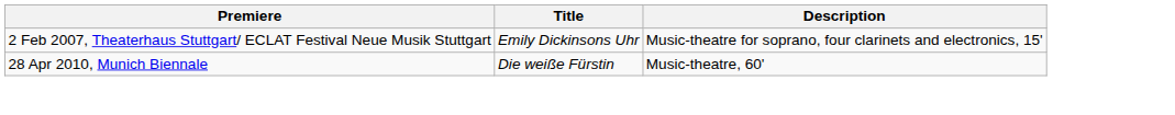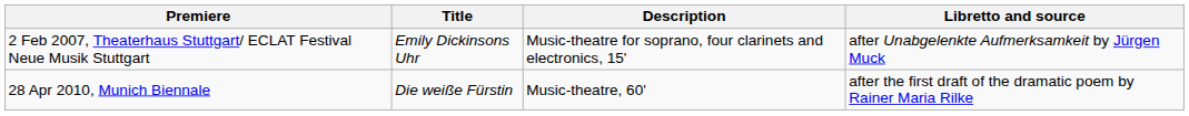+ column: Libretto and source | after Unabgelenkte Aufmerksamkeit by Jürgen Muck | after the first draft of the dramatic poem by Rainer Maria Rilke
